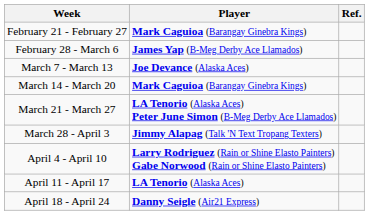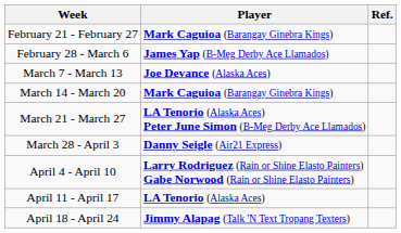March 28 - April 3 | Player: Jimmy Alapag (Talk 'N Text Tropang Texters) -> Danny Seigle (Air21 Express)
April 18 - April 24 | Player: Danny Seigle (Air21 Express) -> Jimmy Alapag (Talk 'N Text Tropang Texters)
